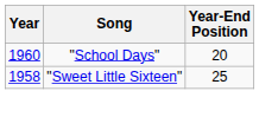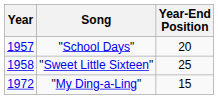"School Days" | Year: 1960 -> 1957
+ row: 1972 | "My Ding-a-Ling" | 15
